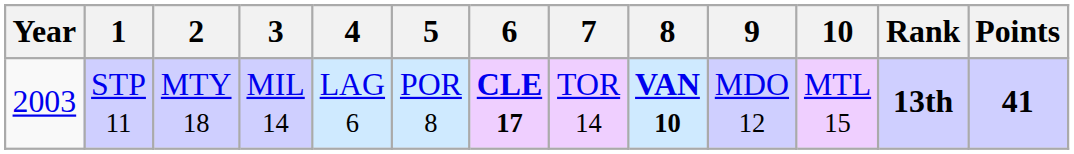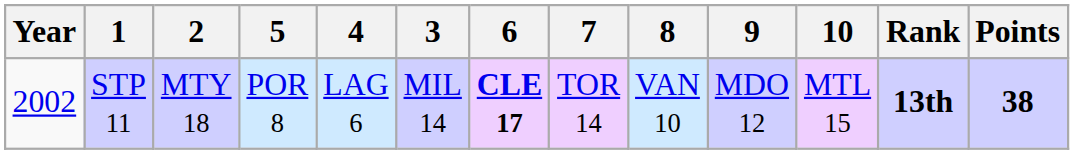columns swapped: 3 <-> 5
STP 11 | Year: 2003 -> 2002
STP 11 | 8: bold -> normal
STP 11 | Points: 41 -> 38
